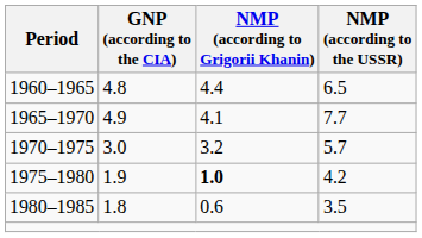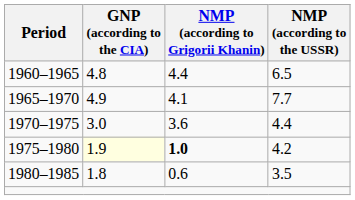1970–1975 | NMP (according to Grigorii Khanin): 3.2 -> 3.6
1970–1975 | NMP (according to the USSR): 5.7 -> 4.4
1975–1980 | GNP (according to the CIA): no background -> lightyellow background
